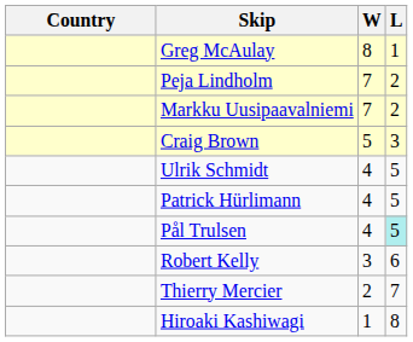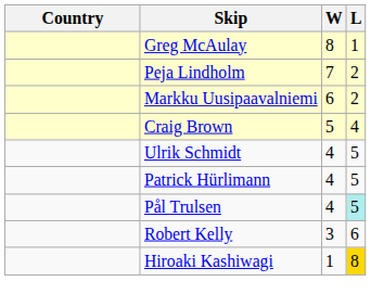Markku Uusipaavalniemi | W: 7 -> 6
Craig Brown | L: 3 -> 4
- row: Thierry Mercier | 2 | 7
Hiroaki Kashiwagi | L: no background -> gold background
